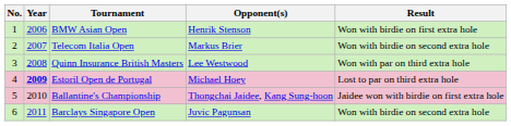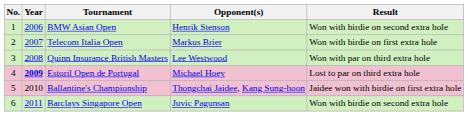BMW Asian Open | Result: Won with birdie on first extra hole -> Won with birdie on second extra hole
Telecom Italia Open | Result: Won with birdie on second extra hole -> Won with birdie on first extra hole
